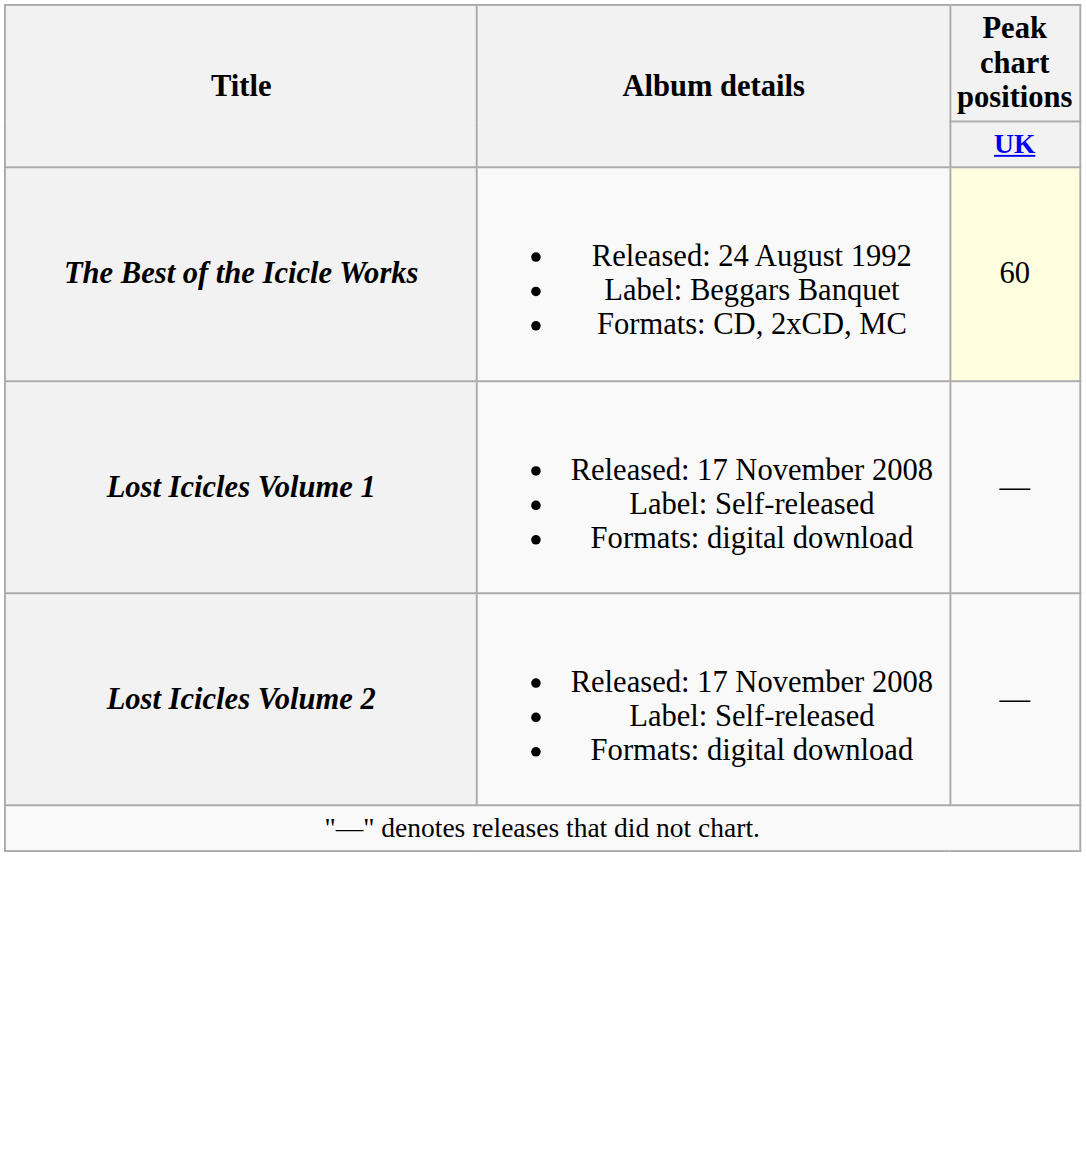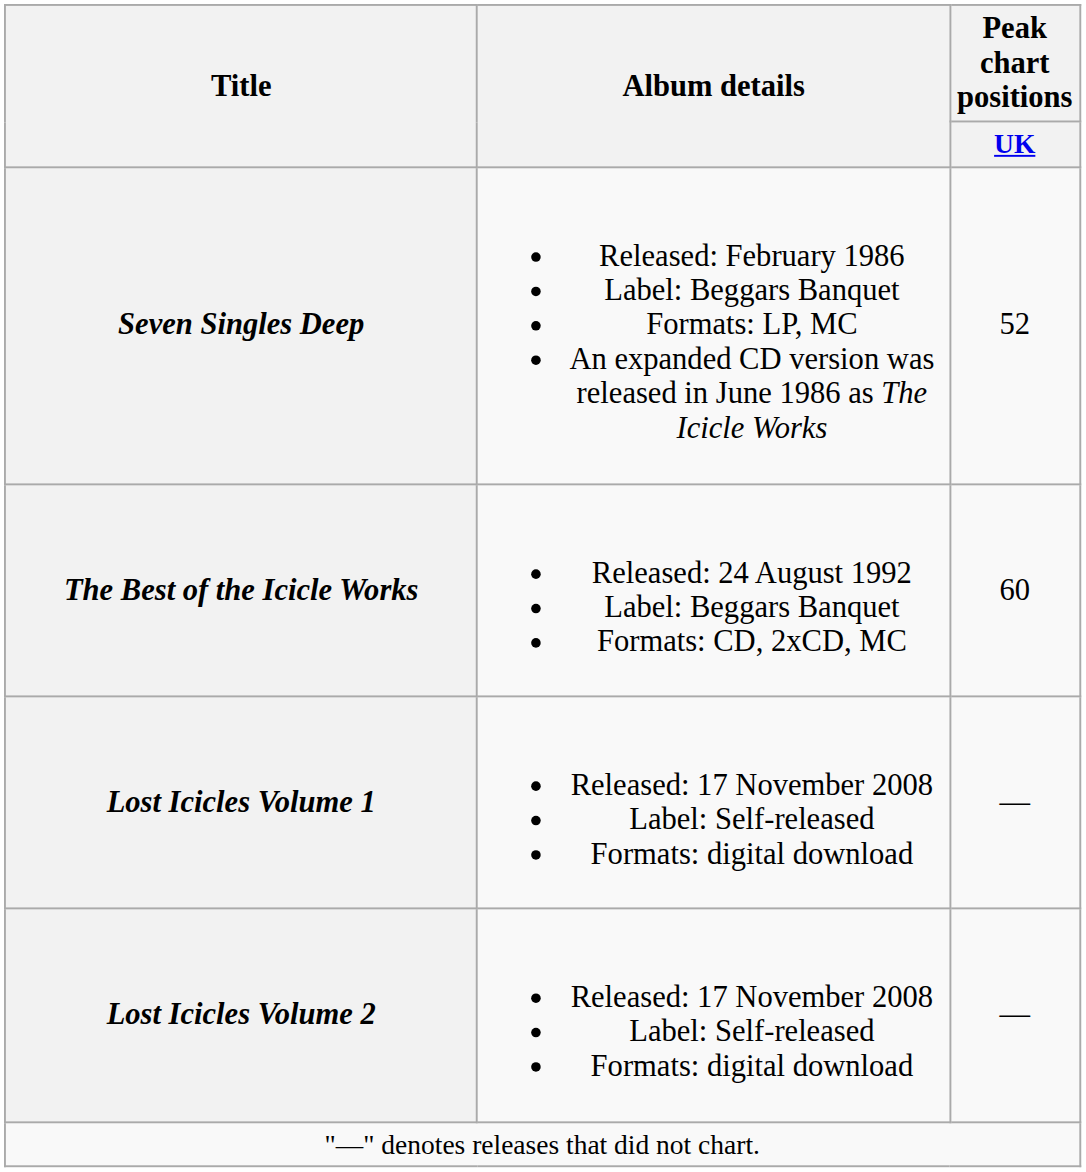+ row: Seven Singles Deep | Released: February 1986 Label: Beggars Banquet Formats: LP, MC An expanded CD version was released in June 1986 as The Icicle Works | 52
The Best of the Icicle Works | Peak chart positions / UK: lightyellow background -> no background
